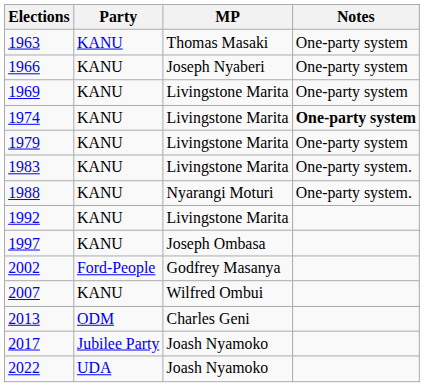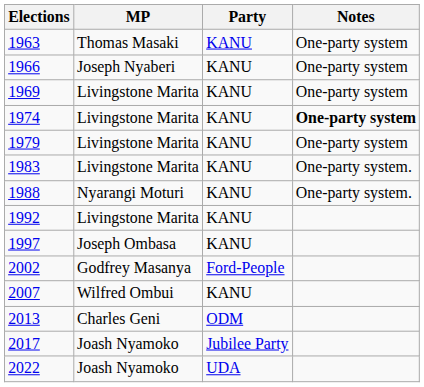columns swapped: MP <-> Party
